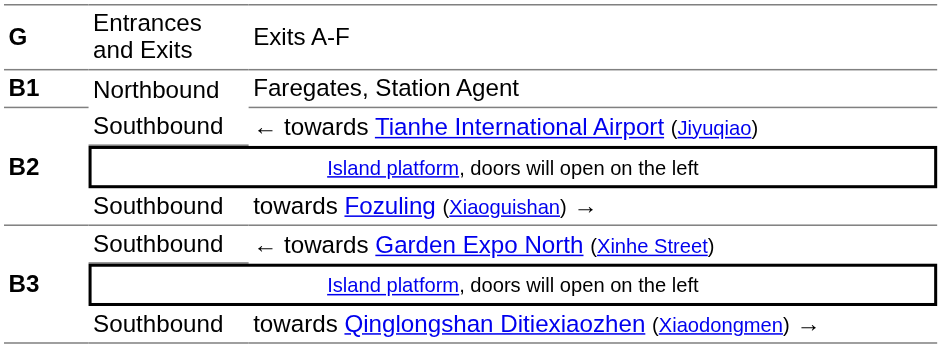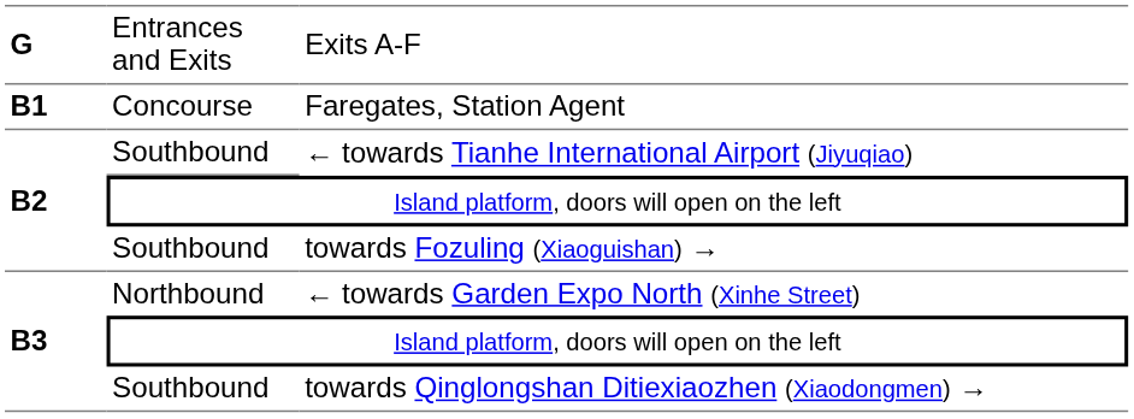Faregates, Station Agent | column 2: Northbound -> Concourse
← towards Garden Expo North (Xinhe Street) | column 2: Southbound -> Northbound
